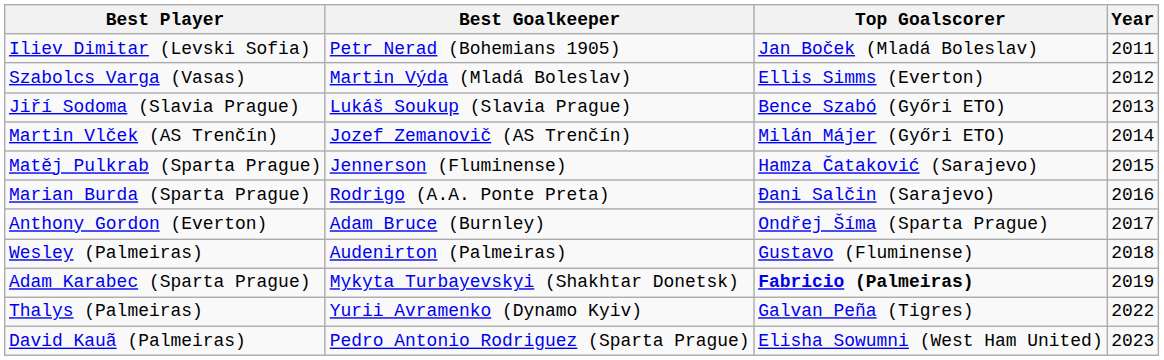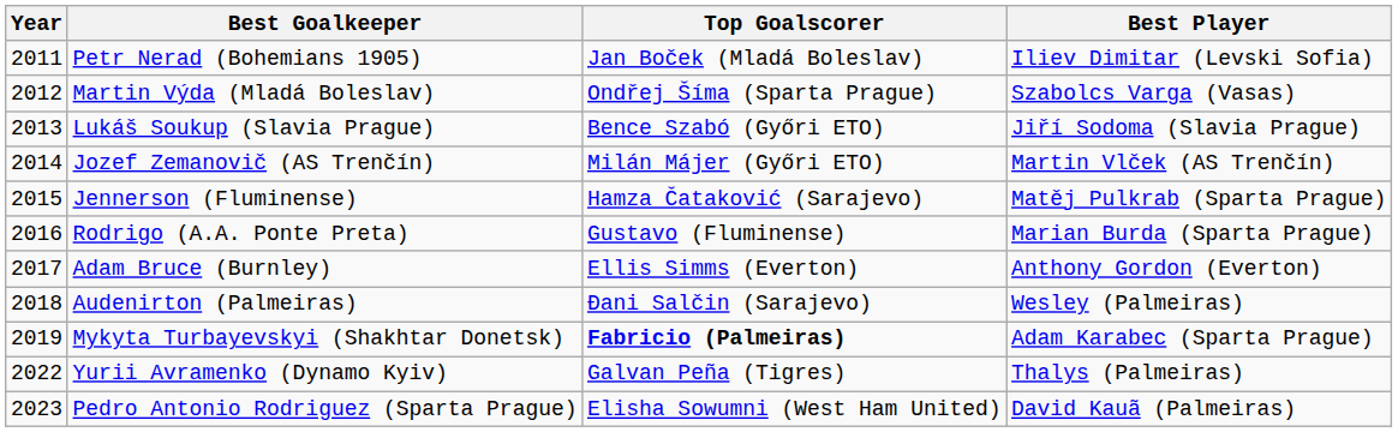columns swapped: Year <-> Best Player
Martin Výda (Mladá Boleslav) | Top Goalscorer: Ellis Simms (Everton) -> Ondřej Šíma (Sparta Prague)
Rodrigo (A.A. Ponte Preta) | Top Goalscorer: Đani Salčin (Sarajevo) -> Gustavo (Fluminense)
Adam Bruce (Burnley) | Top Goalscorer: Ondřej Šíma (Sparta Prague) -> Ellis Simms (Everton)
Audenirton (Palmeiras) | Top Goalscorer: Gustavo (Fluminense) -> Đani Salčin (Sarajevo)
